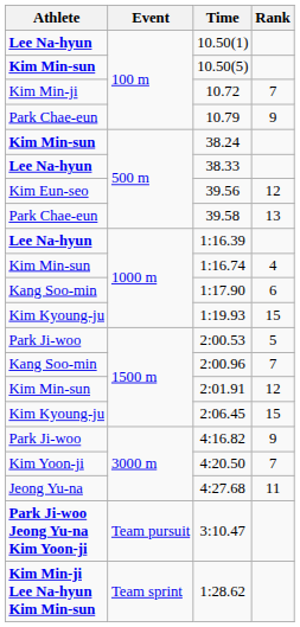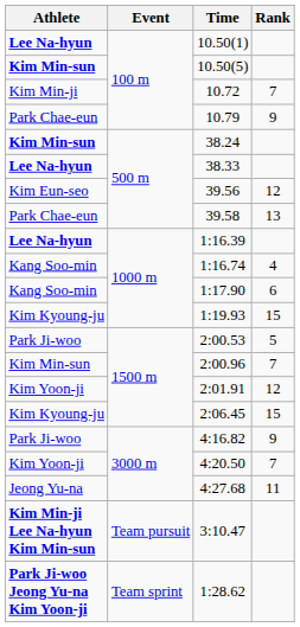1:16.74 | Athlete: Kim Min-sun -> Kang Soo-min
2:00.96 | Athlete: Kang Soo-min -> Kim Min-sun
2:01.91 | Athlete: Kim Min-sun -> Kim Yoon-ji
3:10.47 | Athlete: Park Ji-woo Jeong Yu-na Kim Yoon-ji -> Kim Min-ji Lee Na-hyun Kim Min-sun
1:28.62 | Athlete: Kim Min-ji Lee Na-hyun Kim Min-sun -> Park Ji-woo Jeong Yu-na Kim Yoon-ji
